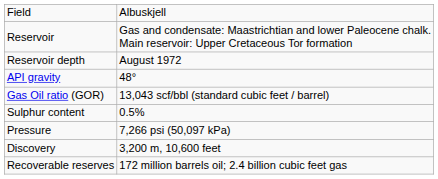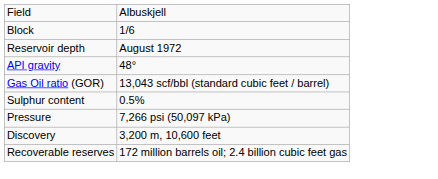- row: Reservoir | Gas and condensate: Maastrichtian and lower Paleocene chalk. Main reservoir: Upper Cretaceous Tor formation
+ row: Block | 1/6
